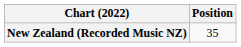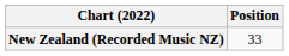New Zealand (Recorded Music NZ) | Position: 35 -> 33
